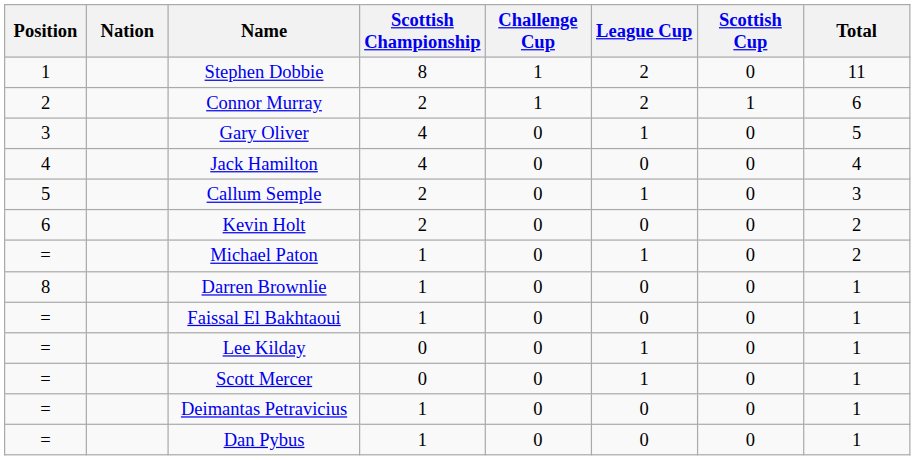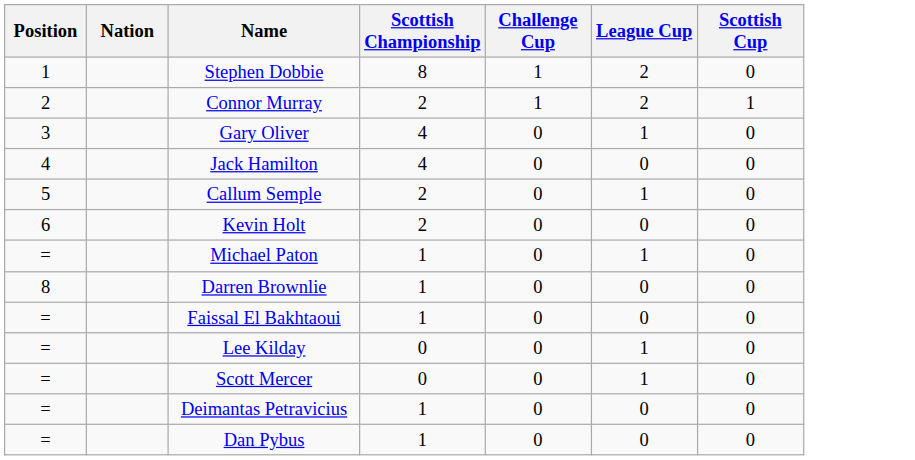- column: Total | 11 | 6 | 5 | 4 | 3 | 2 | 2 | 1 | 1 | 1 | 1 | 1 | 1
